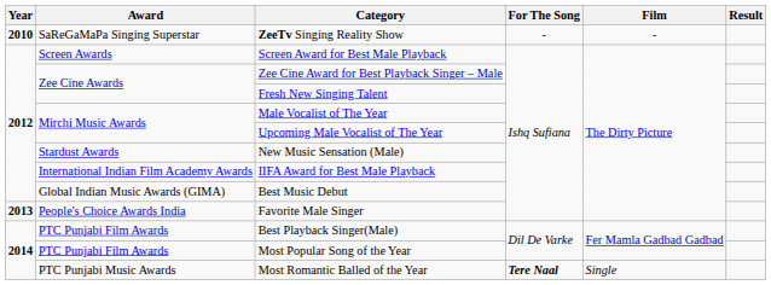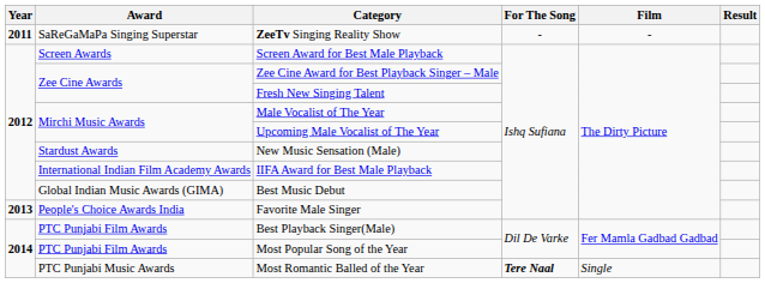ZeeTv Singing Reality Show | Year: 2010 -> 2011
